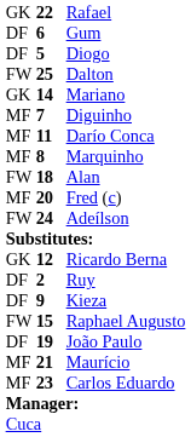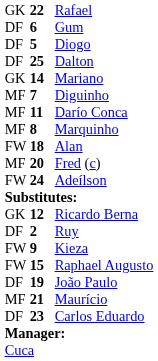Dalton | column 1: FW -> DF
Kieza | column 1: DF -> FW
Carlos Eduardo | column 1: MF -> DF
